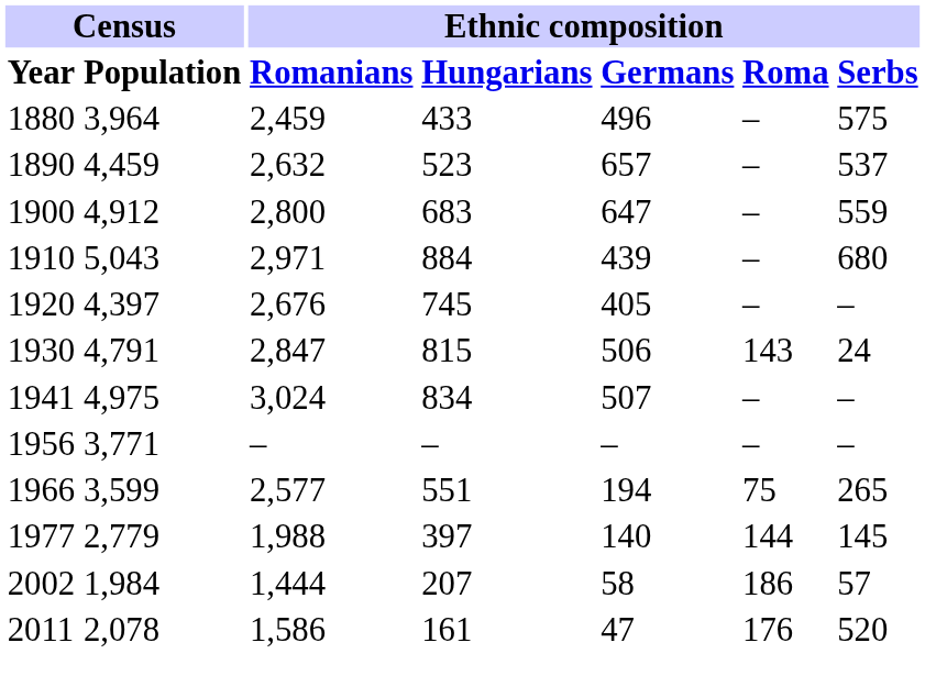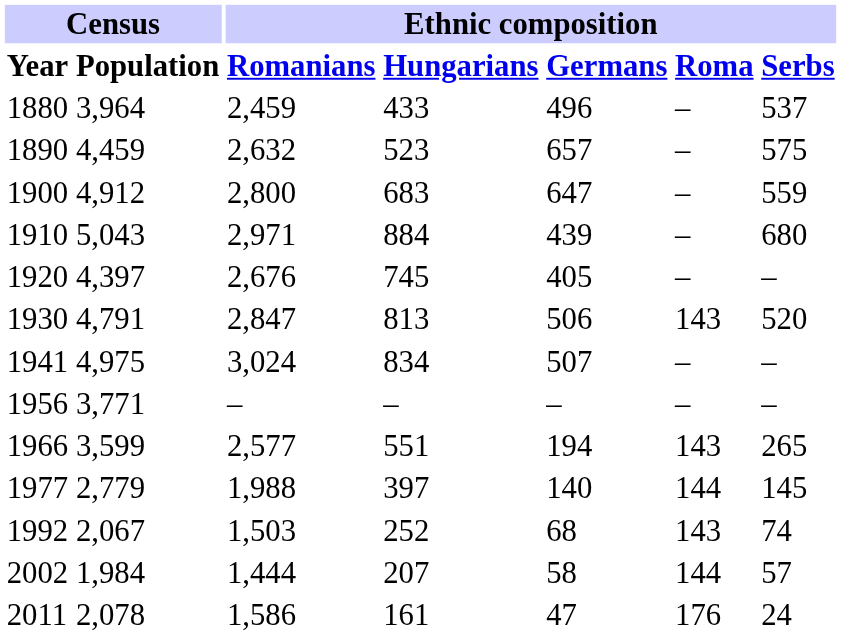1880 | Ethnic composition / Serbs: 575 -> 537
1890 | Ethnic composition / Serbs: 537 -> 575
1930 | Ethnic composition / Hungarians: 815 -> 813
1930 | Ethnic composition / Serbs: 24 -> 520
1966 | Ethnic composition / Roma: 75 -> 143
+ row: 1992 | 2,067 | 1,503 | 252 | 68 | 143 | 74
2002 | Ethnic composition / Roma: 186 -> 144
2011 | Ethnic composition / Serbs: 520 -> 24
